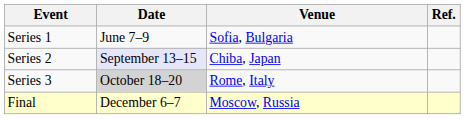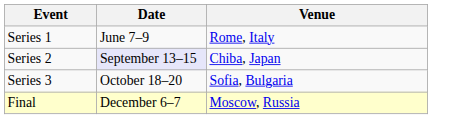- column: Ref.
Series 1 | Venue: Sofia, Bulgaria -> Rome, Italy
Series 3 | Date: lightgrey background -> no background
Series 3 | Venue: Rome, Italy -> Sofia, Bulgaria
